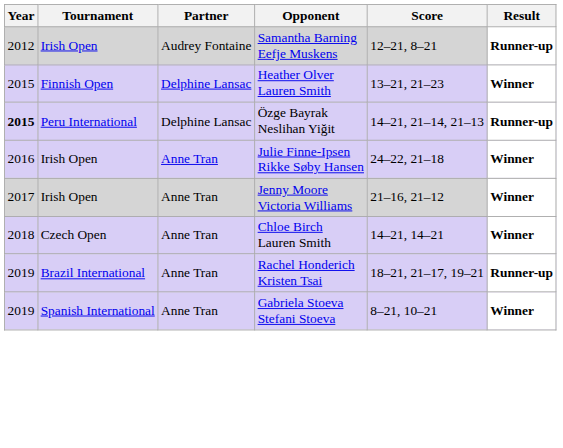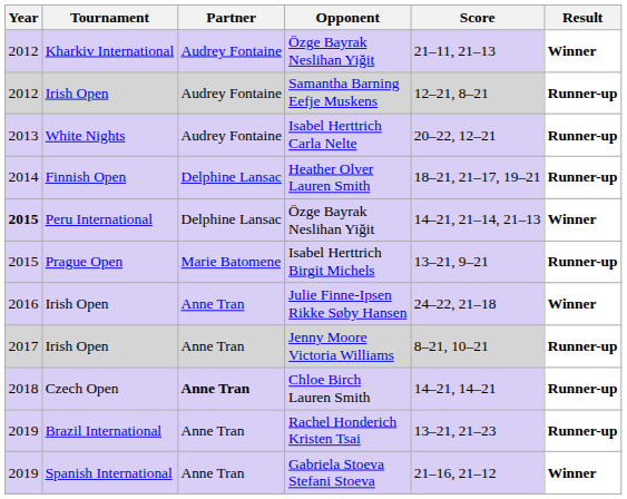+ row: 2012 | Kharkiv International | Audrey Fontaine | Özge Bayrak Neslihan Yiğit | 21–11, 21–13 | Winner
+ row: 2013 | White Nights | Audrey Fontaine | Isabel Herttrich Carla Nelte | 20–22, 12–21 | Runner-up
Heather Olver Lauren Smith | Year: 2015 -> 2014
Heather Olver Lauren Smith | Score: 13–21, 21–23 -> 18–21, 21–17, 19–21
Heather Olver Lauren Smith | Result: Winner -> Runner-up
Peru International / Özge Bayrak Neslihan Yiğit | Result: Runner-up -> Winner
+ row: 2015 | Prague Open | Marie Batomene | Isabel Herttrich Birgit Michels | 13–21, 9–21 | Runner-up
Jenny Moore Victoria Williams | Score: 21–16, 21–12 -> 8–21, 10–21
Jenny Moore Victoria Williams | Result: Winner -> Runner-up
Chloe Birch Lauren Smith | Partner: normal -> bold
Chloe Birch Lauren Smith | Result: Winner -> Runner-up
Rachel Honderich Kristen Tsai | Score: 18–21, 21–17, 19–21 -> 13–21, 21–23
Gabriela Stoeva Stefani Stoeva | Score: 8–21, 10–21 -> 21–16, 21–12
